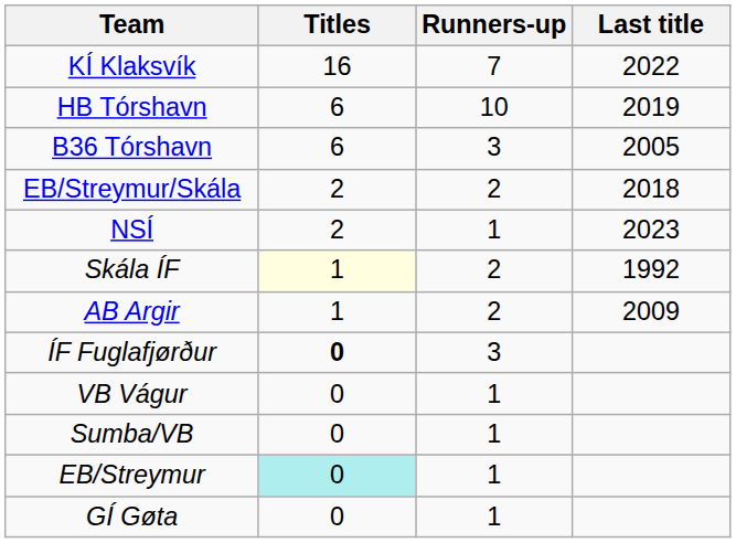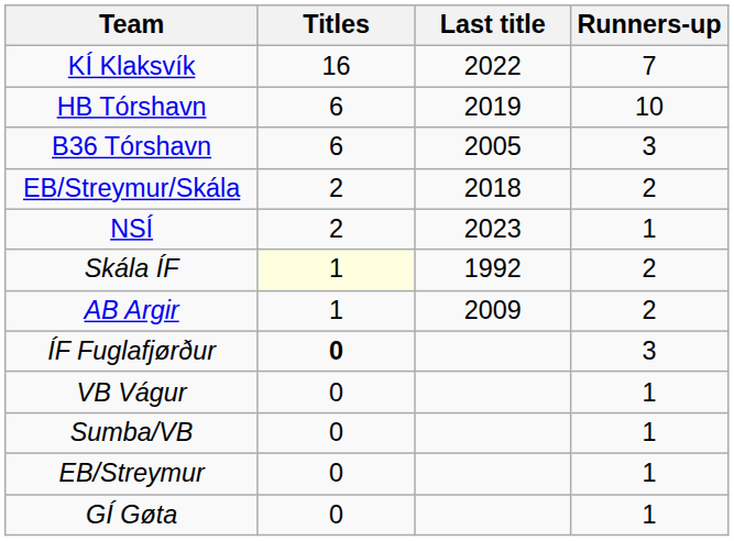columns swapped: Runners-up <-> Last title
EB/Streymur | Titles: paleturquoise background -> no background
